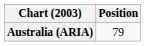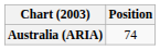Australia (ARIA) | Position: 79 -> 74
